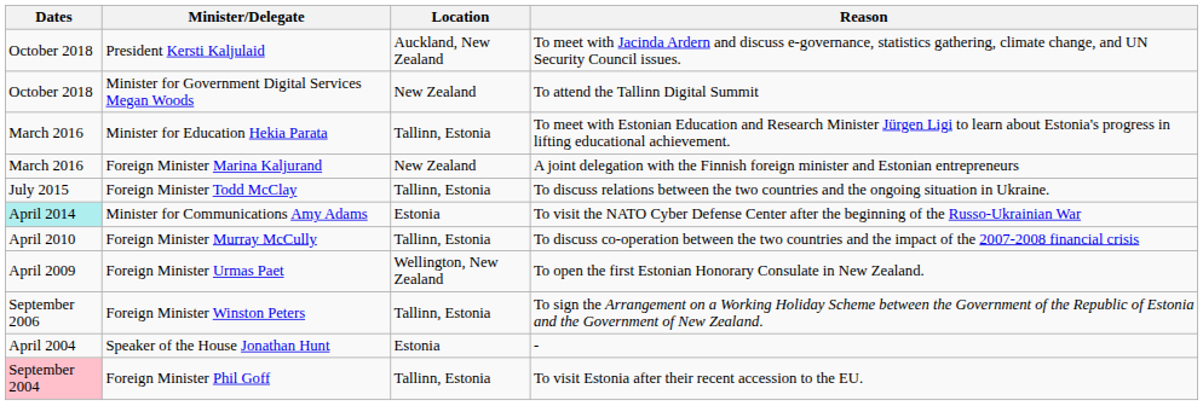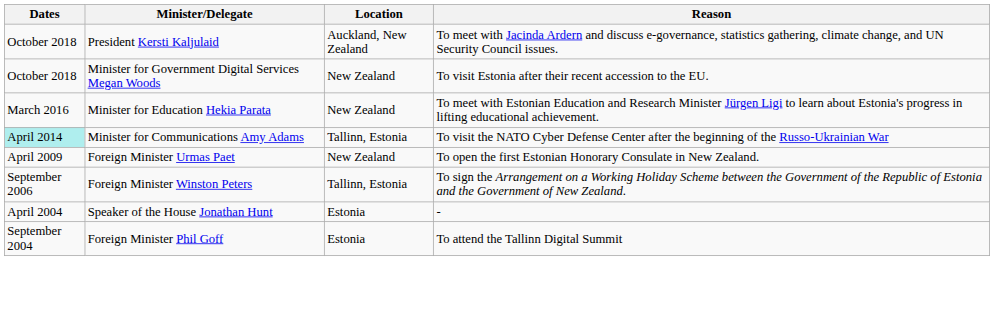Minister for Government Digital Services Megan Woods | Reason: To attend the Tallinn Digital Summit -> To visit Estonia after their recent accession to the EU.
Minister for Education Hekia Parata | Location: Tallinn, Estonia -> New Zealand
- row: March 2016 | Foreign Minister Marina Kaljurand | New Zealand | A joint delegation with the Finnish foreign minister and Estonian entrepreneurs
- row: July 2015 | Foreign Minister Todd McClay | Tallinn, Estonia | To discuss relations between the two countries and the ongoing situation in Ukraine.
Minister for Communications Amy Adams | Location: Estonia -> Tallinn, Estonia
- row: April 2010 | Foreign Minister Murray McCully | Tallinn, Estonia | To discuss co-operation between the two countries and the impact of the 2007-2008 financial crisis
Foreign Minister Urmas Paet | Location: Wellington, New Zealand -> New Zealand
Foreign Minister Phil Goff | Dates: pink background -> no background
Foreign Minister Phil Goff | Location: Tallinn, Estonia -> Estonia
Foreign Minister Phil Goff | Reason: To visit Estonia after their recent accession to the EU. -> To attend the Tallinn Digital Summit
